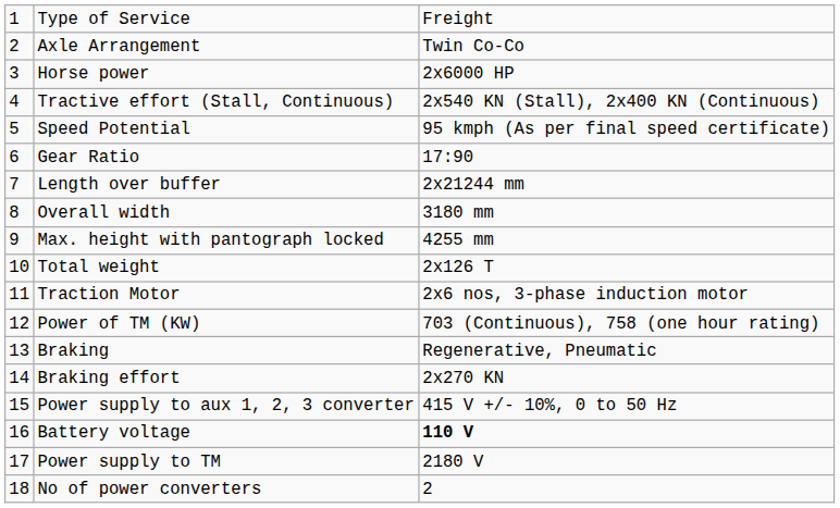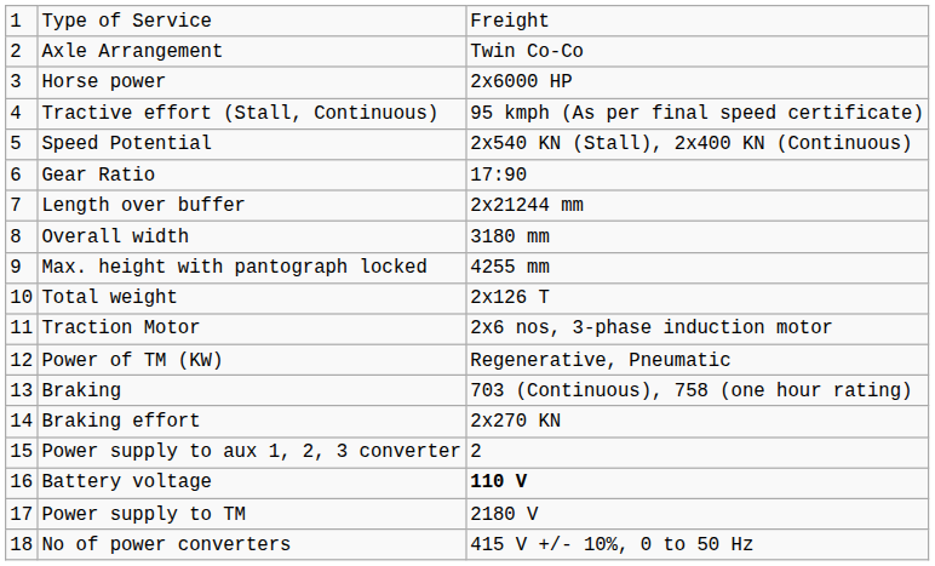Tractive effort (Stall, Continuous) | column 3: 2x540 KN (Stall), 2x400 KN (Continuous) -> 95 kmph (As per final speed certificate)
Speed Potential | column 3: 95 kmph (As per final speed certificate) -> 2x540 KN (Stall), 2x400 KN (Continuous)
Power of TM (KW) | column 3: 703 (Continuous), 758 (one hour rating) -> Regenerative, Pneumatic
Braking | column 3: Regenerative, Pneumatic -> 703 (Continuous), 758 (one hour rating)
Power supply to aux 1, 2, 3 converter | column 3: 415 V +/- 10%, 0 to 50 Hz -> 2
No of power converters | column 3: 2 -> 415 V +/- 10%, 0 to 50 Hz
